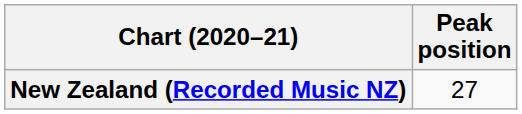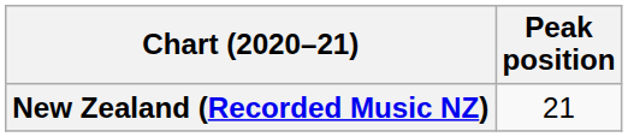New Zealand (Recorded Music NZ) | Peak position: 27 -> 21
